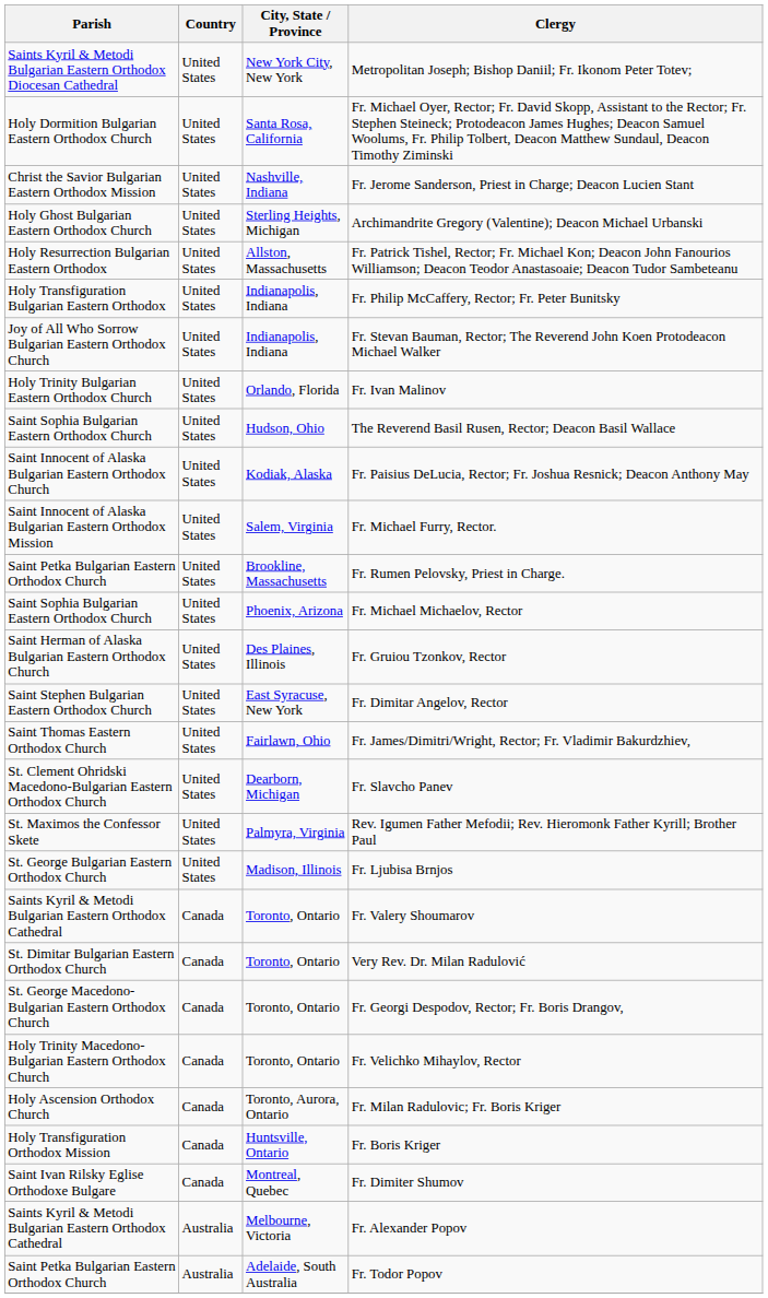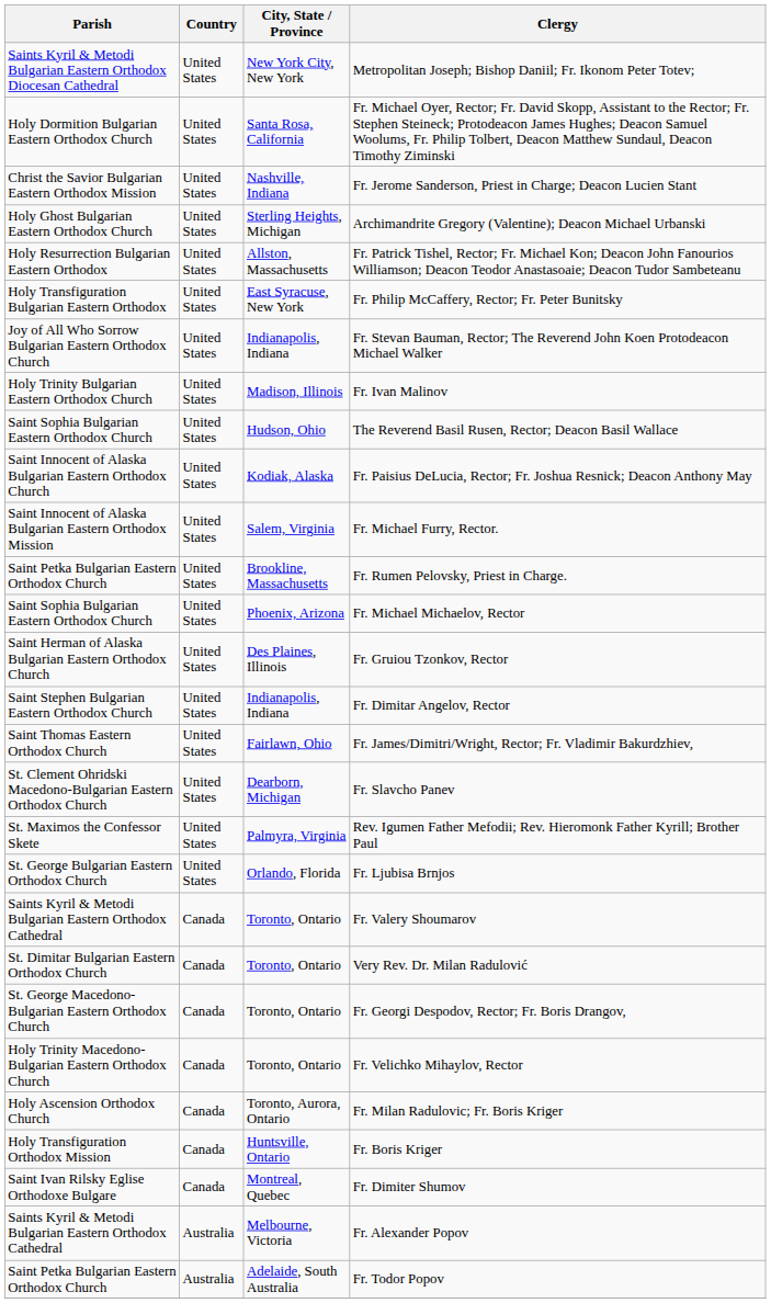Fr. Philip McCaffery, Rector; Fr. Peter Bunitsky | City, State / Province: Indianapolis, Indiana -> East Syracuse, New York
Fr. Ivan Malinov | City, State / Province: Orlando, Florida -> Madison, Illinois
Fr. Dimitar Angelov, Rector | City, State / Province: East Syracuse, New York -> Indianapolis, Indiana
Fr. Ljubisa Brnjos | City, State / Province: Madison, Illinois -> Orlando, Florida
